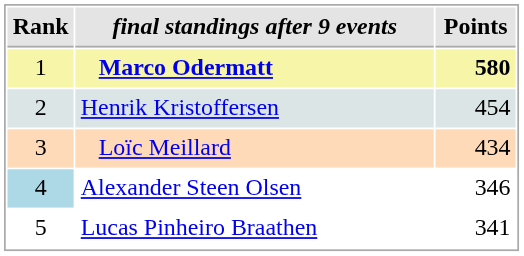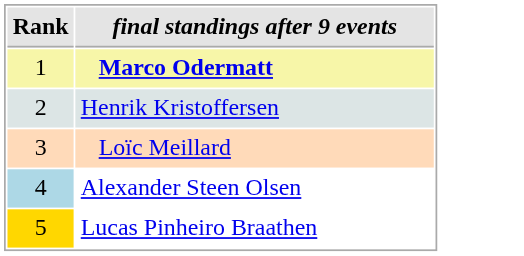- column: Points | 580 | 454 | 434 | 346 | 341
Lucas Pinheiro Braathen | Rank: no background -> gold background
